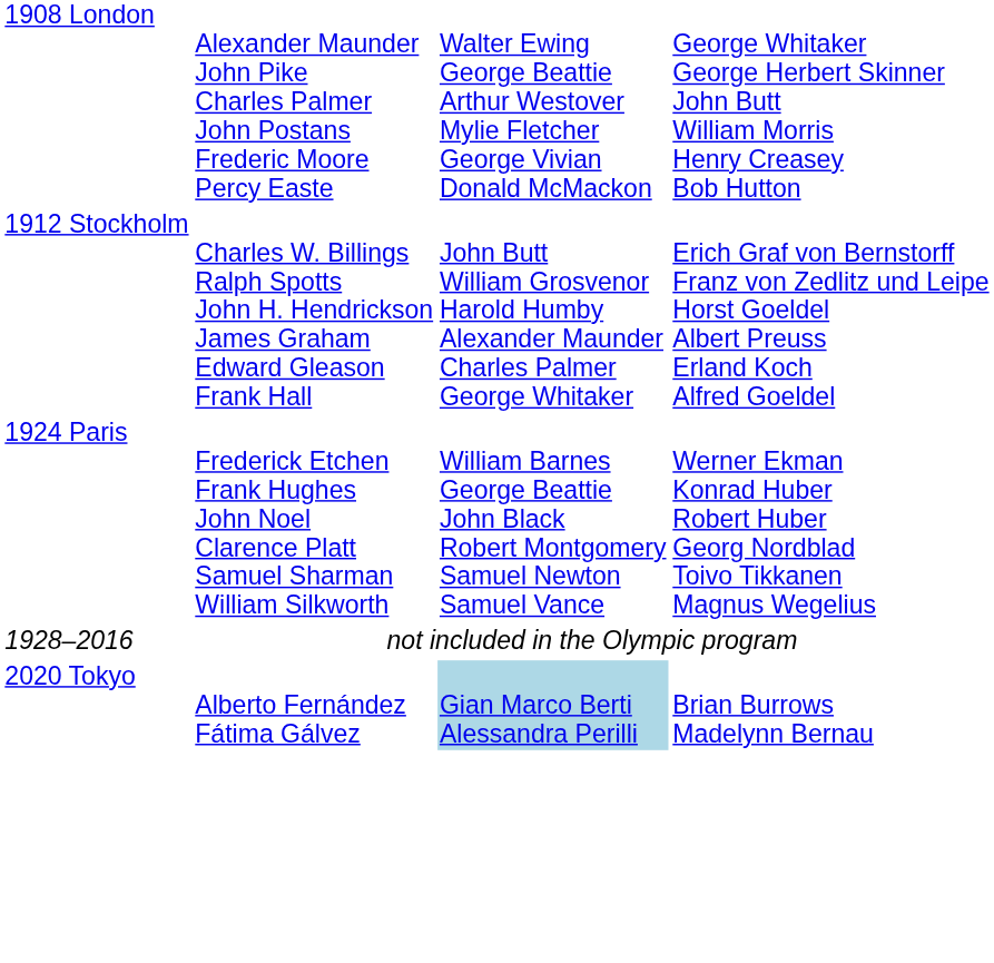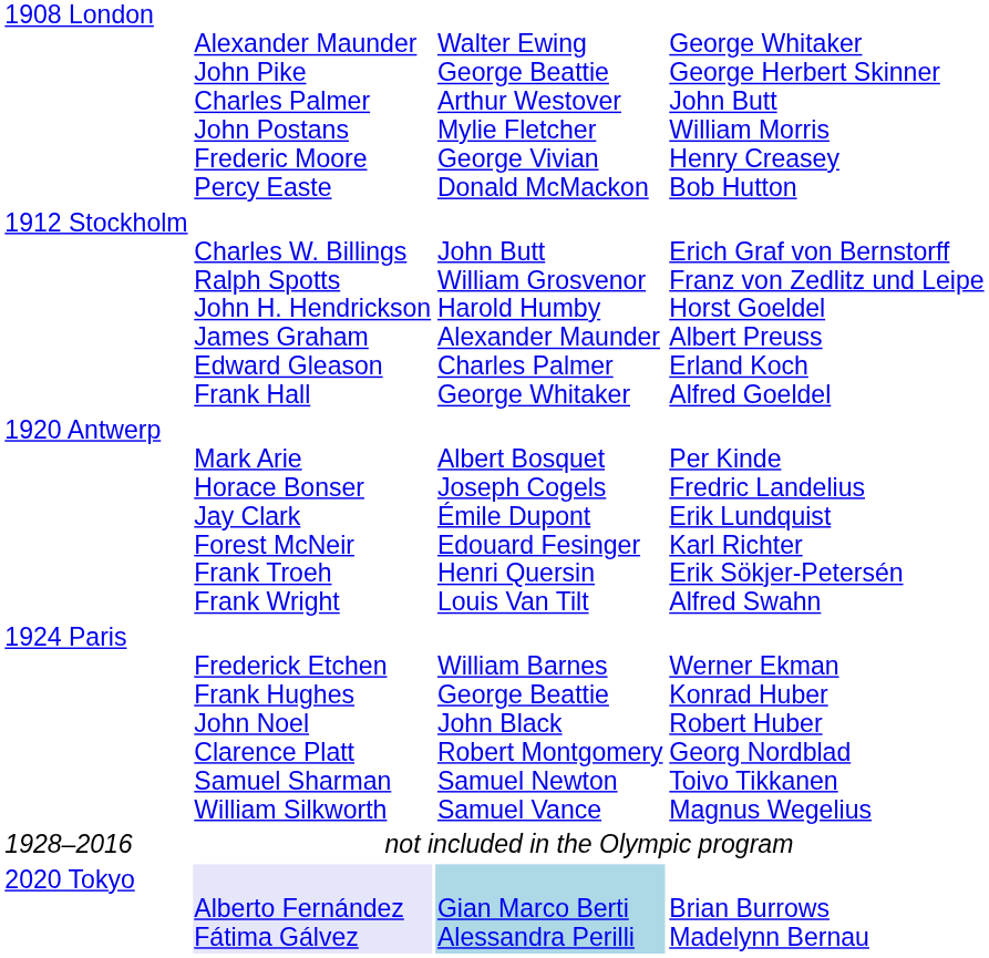+ row: 1920 Antwerp | Mark Arie Horace Bonser Jay Clark Forest McNeir Frank Troeh Frank Wright | Albert Bosquet Joseph Cogels Émile Dupont Edouard Fesinger Henri Quersin Louis Van Tilt | Per Kinde Fredric Landelius Erik Lundquist Karl Richter Erik Sökjer-Petersén Alfred Swahn
2020 Tokyo | column 2: no background -> lavender background
